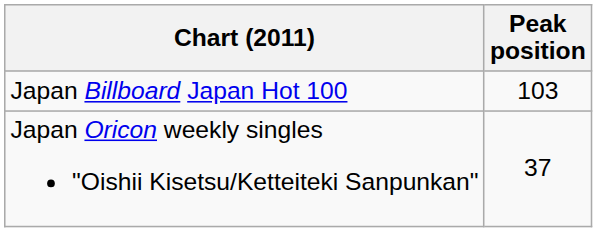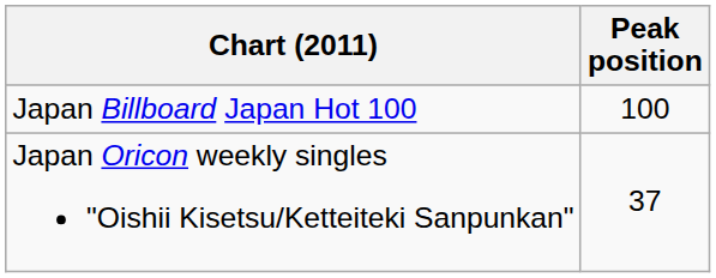Japan Billboard Japan Hot 100 | Peak position: 103 -> 100
